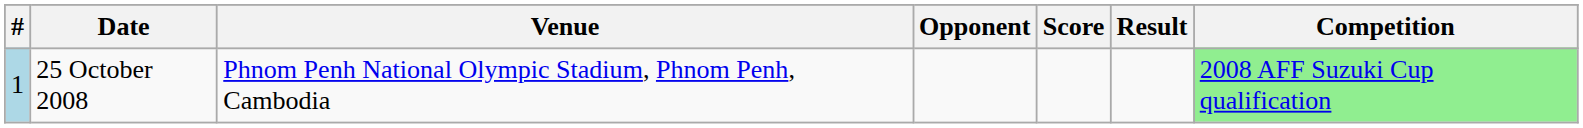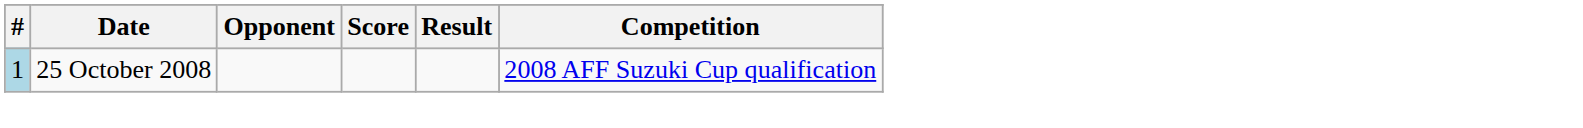- column: Venue | Phnom Penh National Olympic Stadium, Phnom Penh, Cambodia
25 October 2008 | Competition: lightgreen background -> no background
